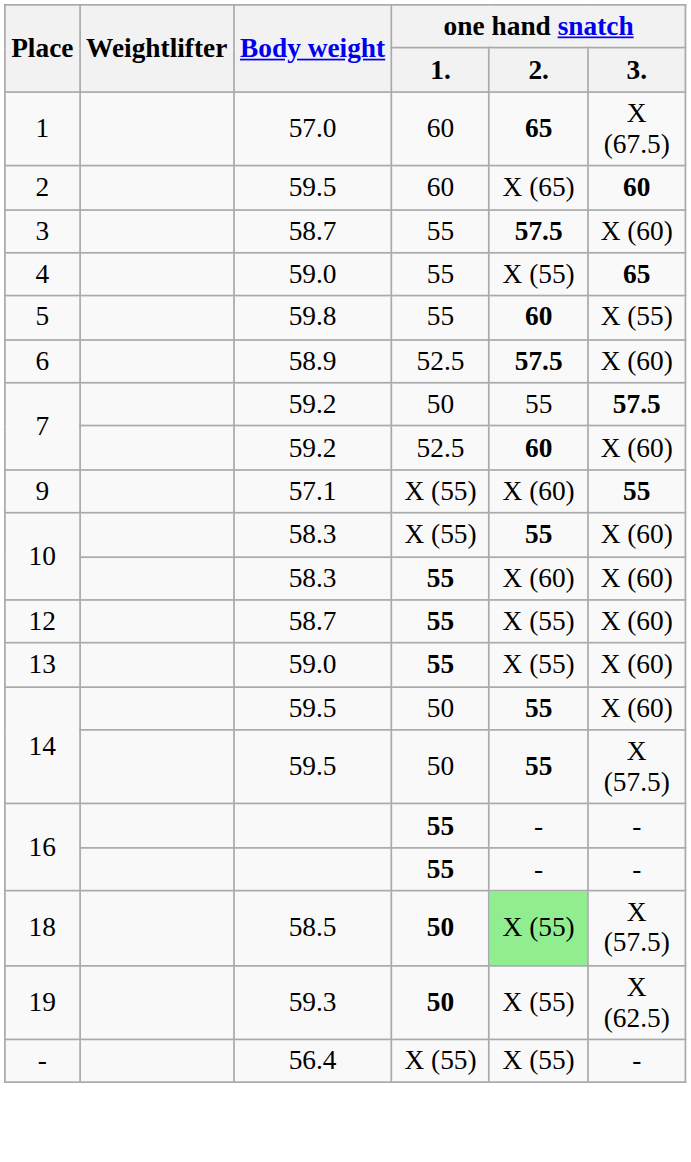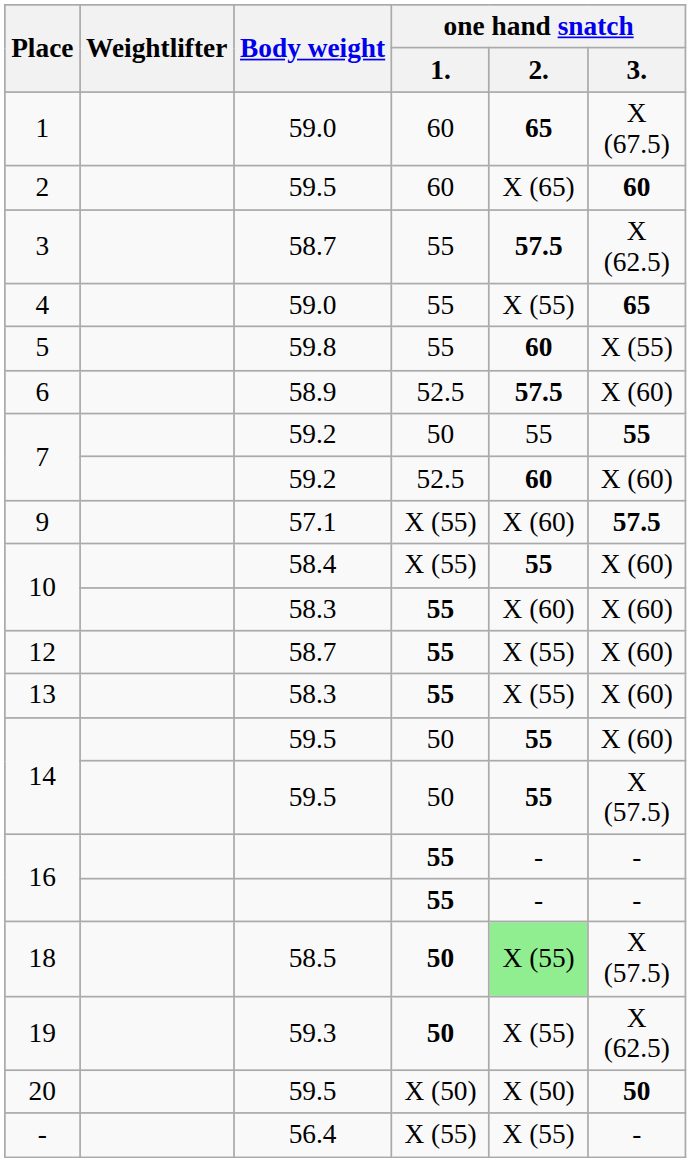1 | Body weight: 57.0 -> 59.0
3 | one hand snatch / 3.: X (60) -> X (62.5)
7 / 50 | one hand snatch / 3.: 57.5 -> 55
9 | one hand snatch / 3.: 55 -> 57.5
10 / X (55) | Body weight: 58.3 -> 58.4
13 | Body weight: 59.0 -> 58.3
+ row: 20 | 59.5 | X (50) | X (50) | 50
